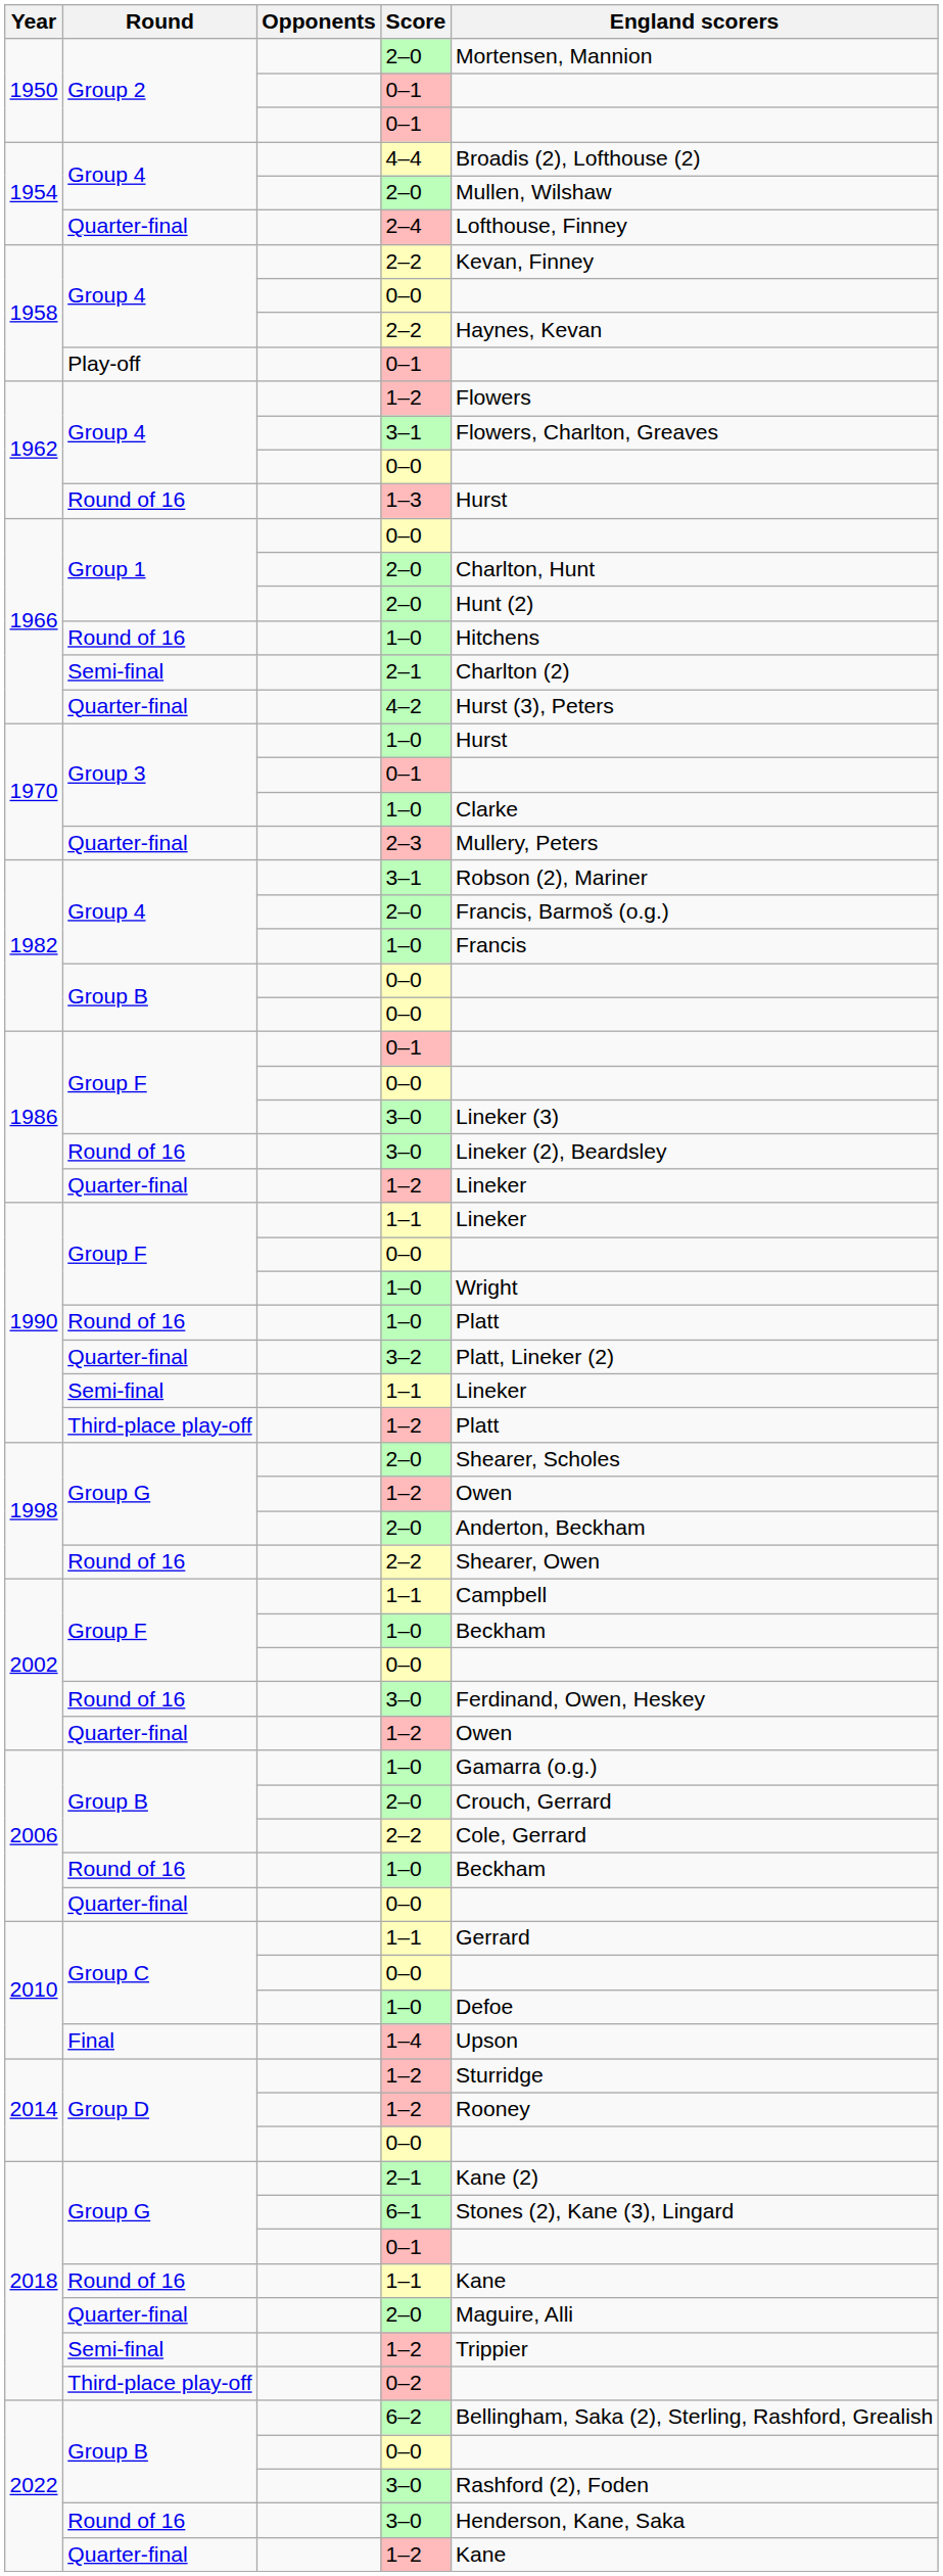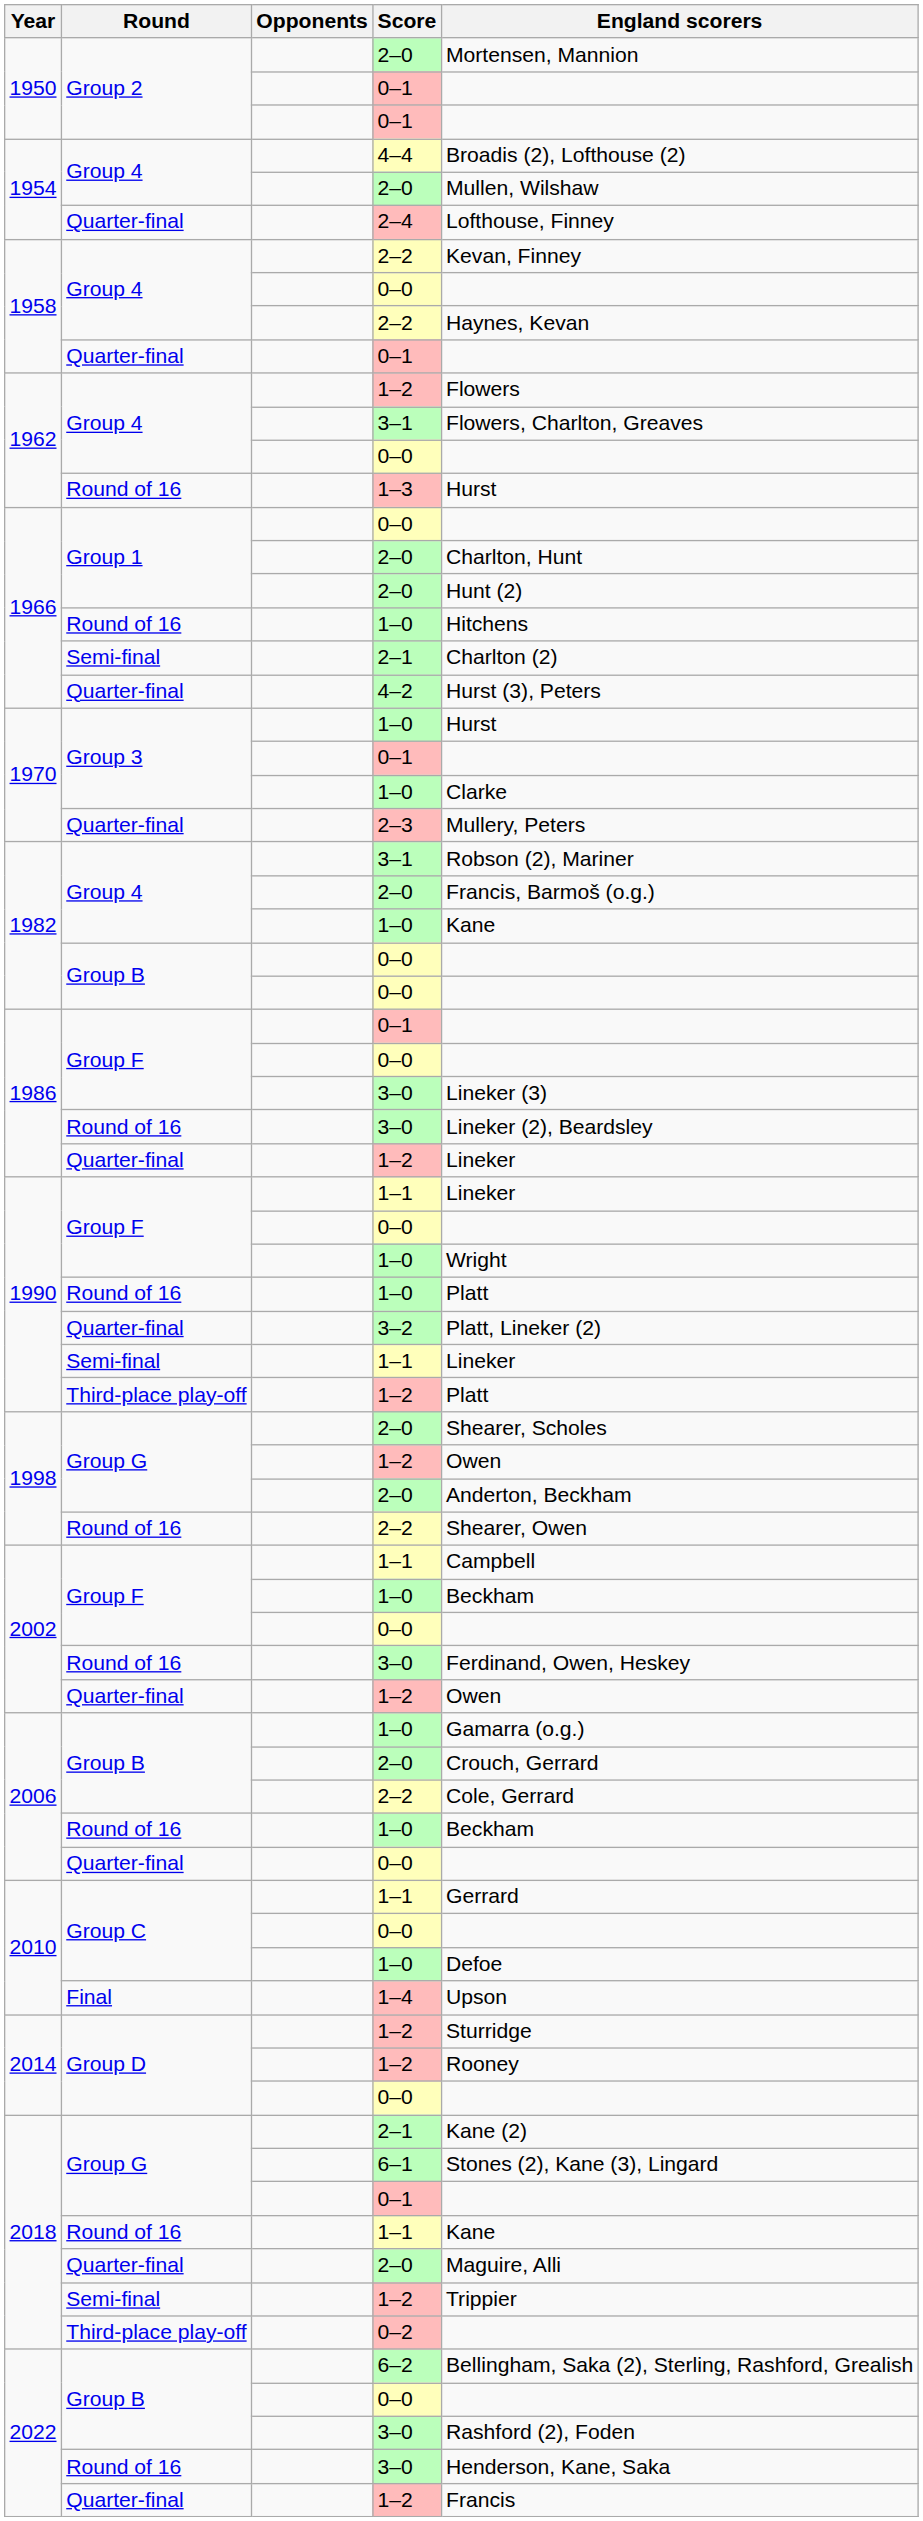1958 / 0–1 | Round: Play-off -> Quarter-final
1982 / 1–0 | England scorers: Francis -> Kane
2022 / 1–2 | England scorers: Kane -> Francis
